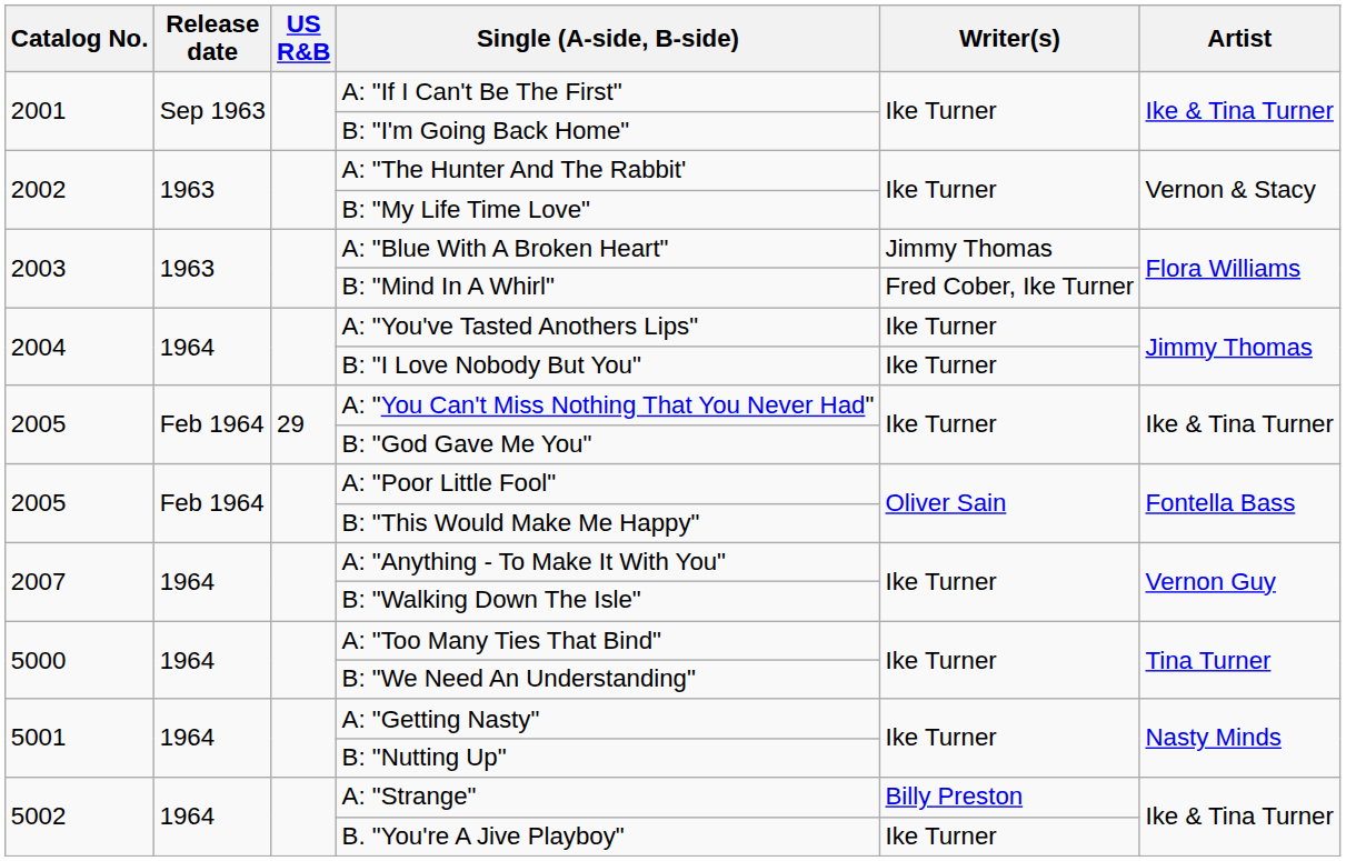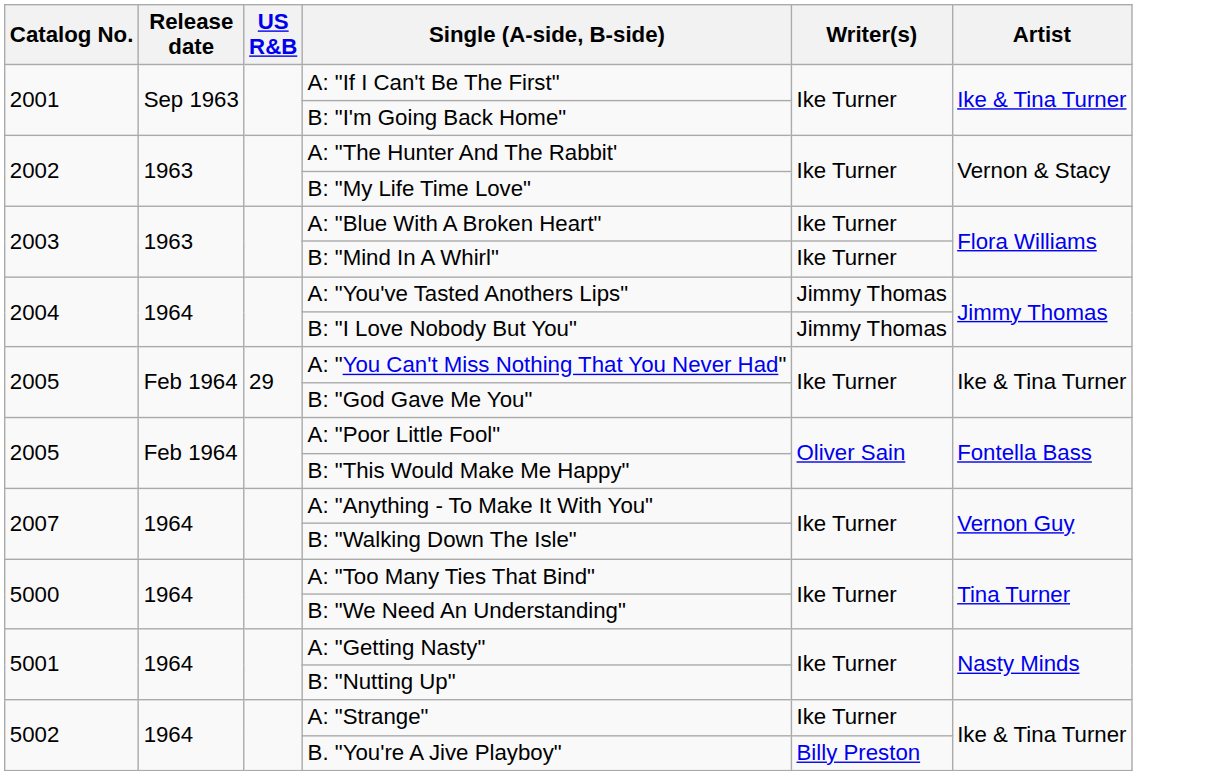A: "Blue With A Broken Heart" | Writer(s): Jimmy Thomas -> Ike Turner
B: "Mind In A Whirl" | Writer(s): Fred Cober, Ike Turner -> Ike Turner
A: "You've Tasted Anothers Lips" | Writer(s): Ike Turner -> Jimmy Thomas
B: "I Love Nobody But You" | Writer(s): Ike Turner -> Jimmy Thomas
A: "Strange" | Writer(s): Billy Preston -> Ike Turner
B. "You're A Jive Playboy" | Writer(s): Ike Turner -> Billy Preston
